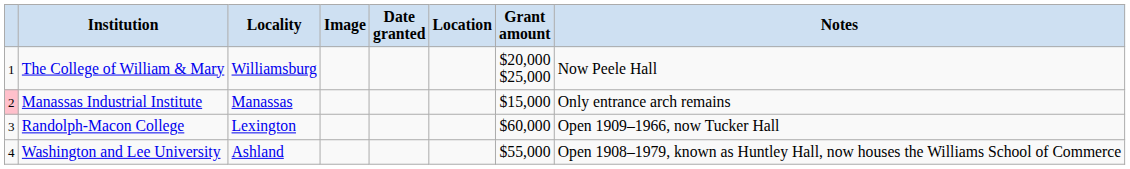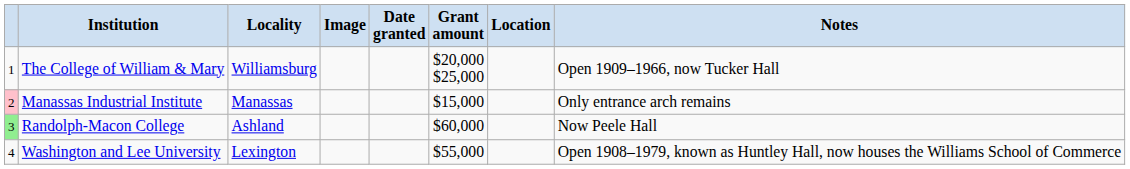columns swapped: Grant amount <-> Location
The College of William & Mary | Notes: Now Peele Hall -> Open 1909–1966, now Tucker Hall
Randolph-Macon College | column 1: no background -> lightgreen background
Randolph-Macon College | Locality: Lexington -> Ashland
Randolph-Macon College | Notes: Open 1909–1966, now Tucker Hall -> Now Peele Hall
Washington and Lee University | Locality: Ashland -> Lexington
